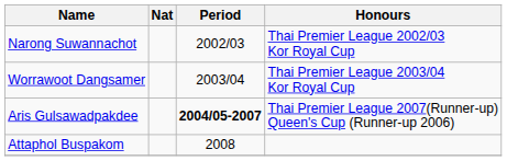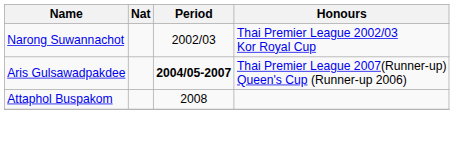- row: Worrawoot Dangsamer | 2003/04 | Thai Premier League 2003/04 Kor Royal Cup
